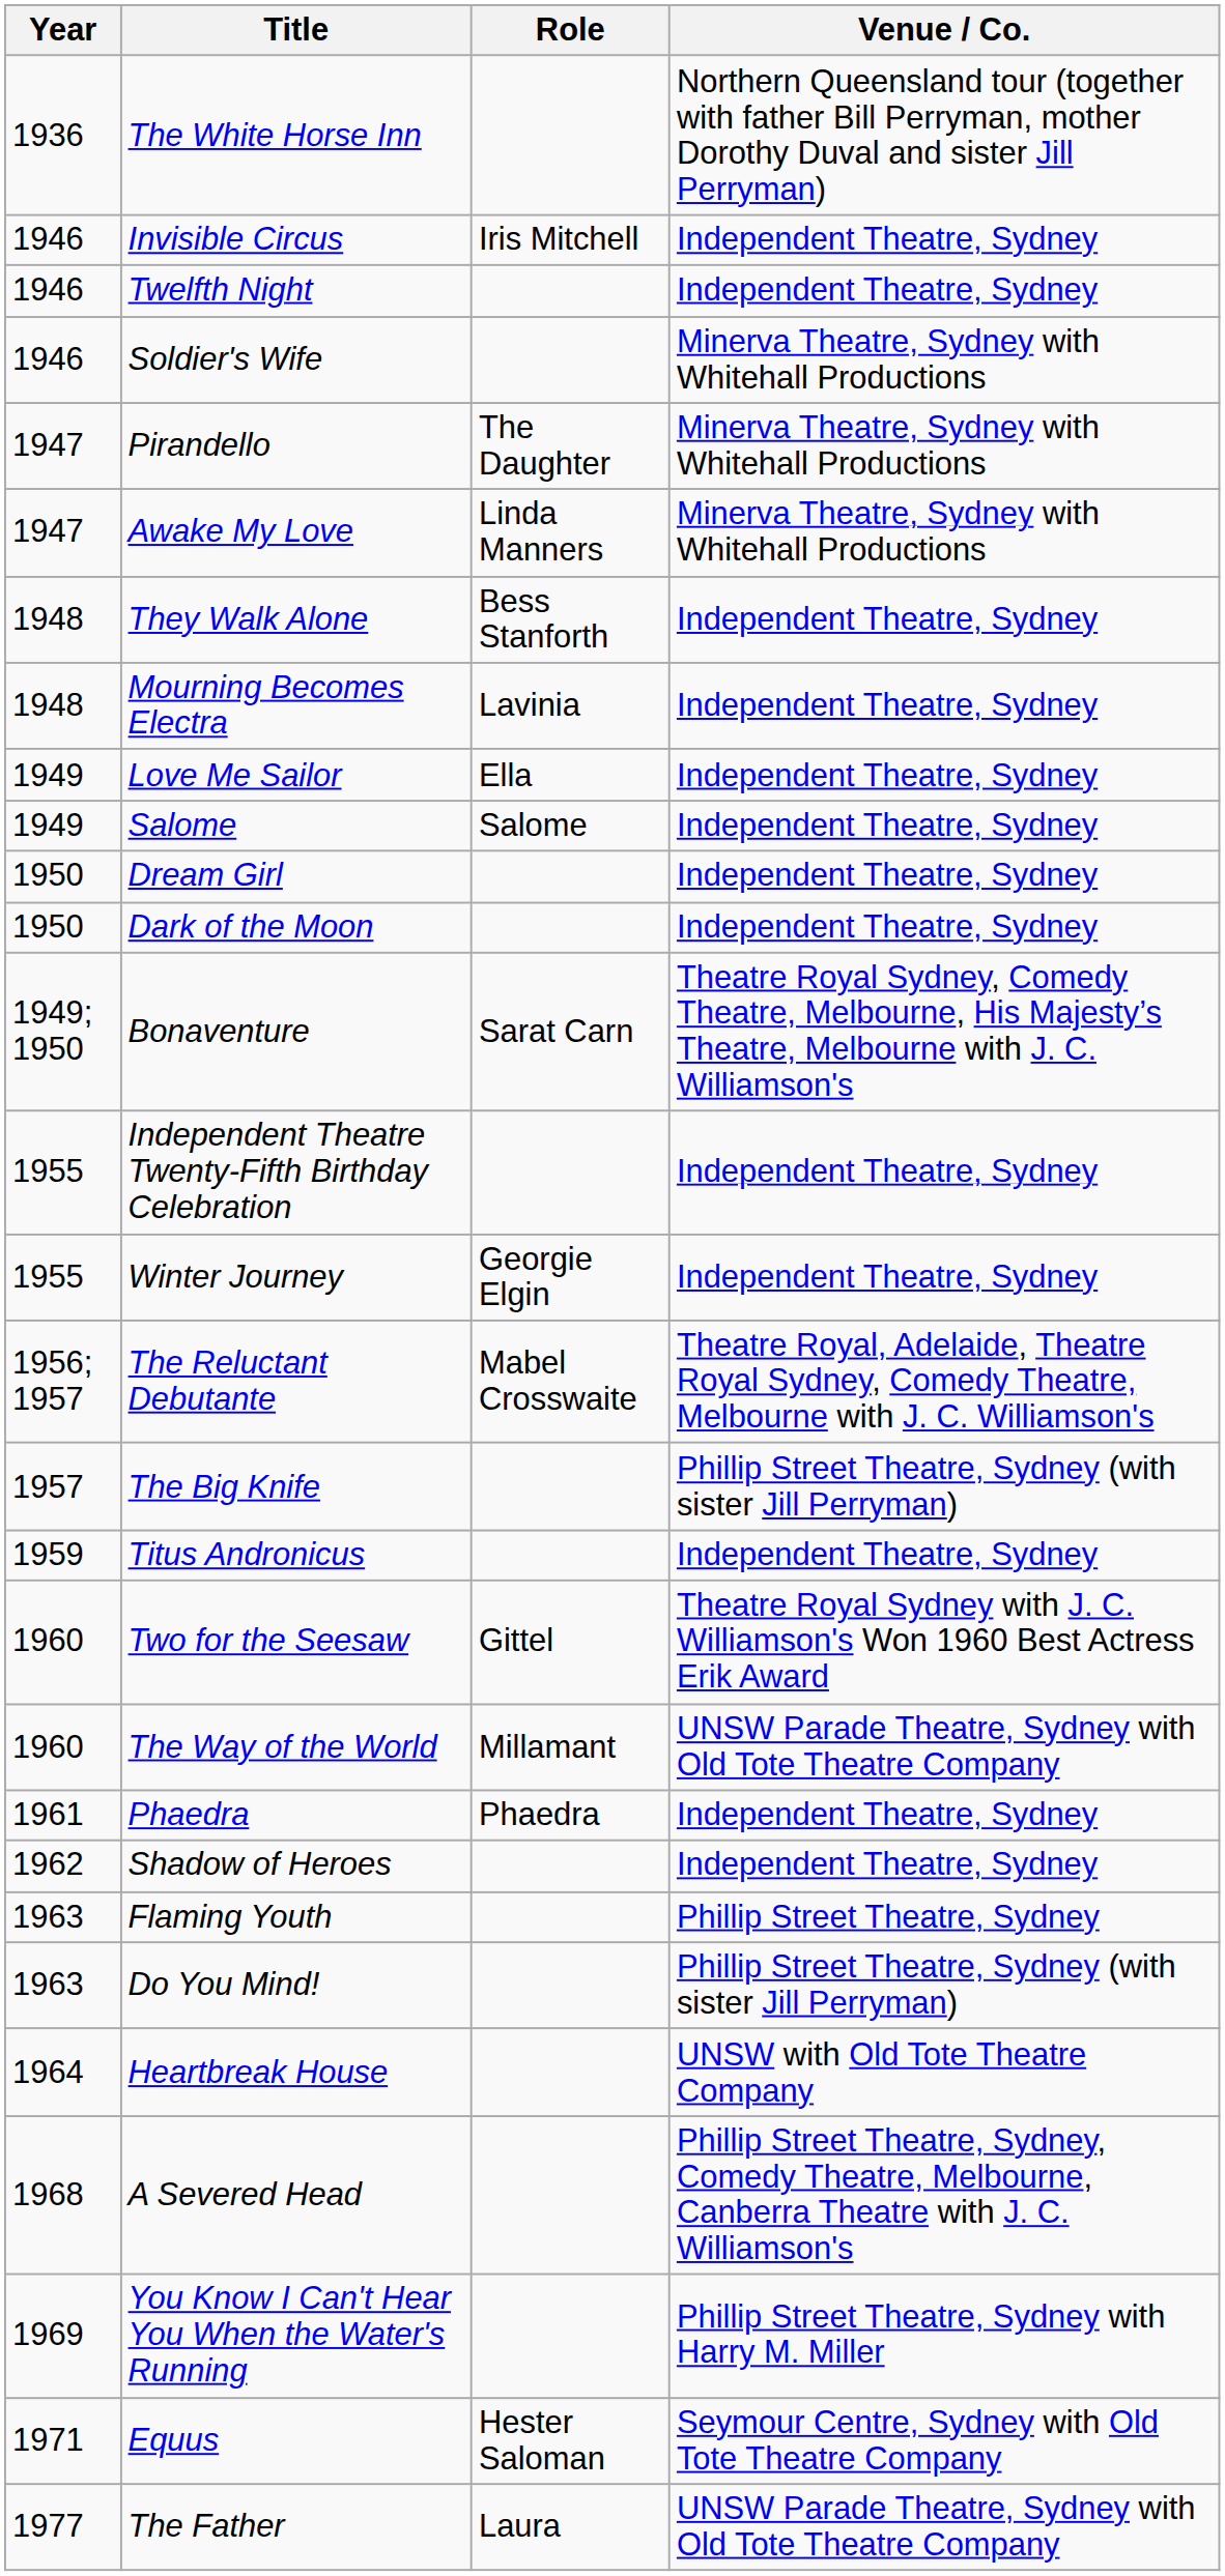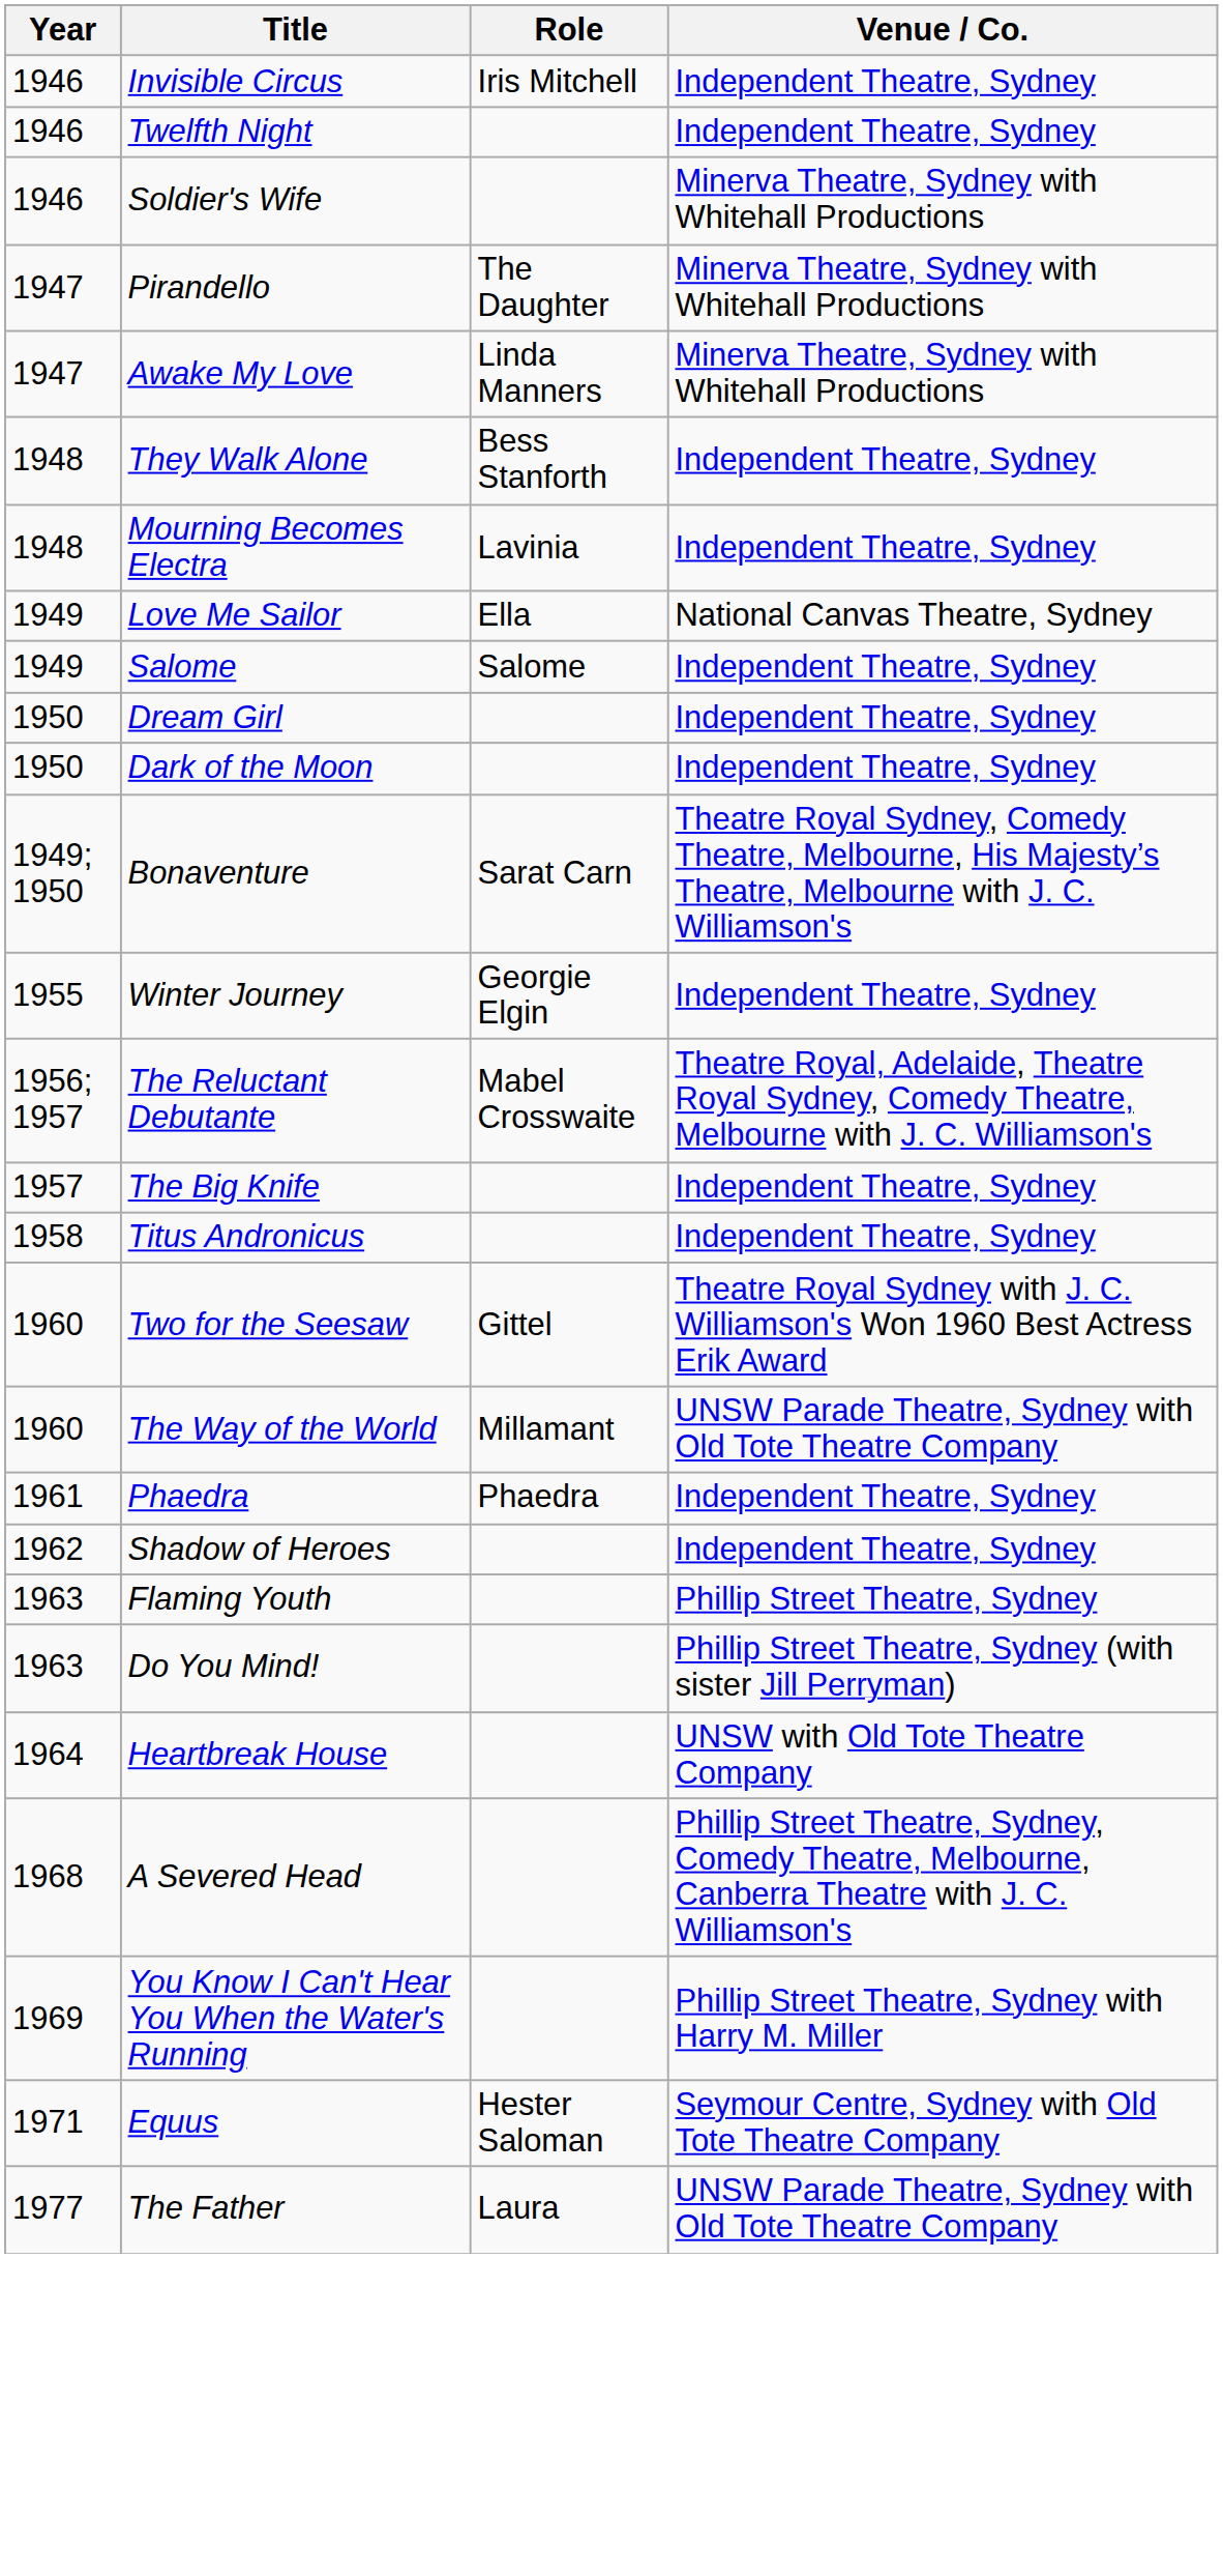- row: 1936 | The White Horse Inn | Northern Queensland tour (together with father Bill Perryman, mother Dorothy Duval and sister Jill Perryman)
Love Me Sailor | Venue / Co.: Independent Theatre, Sydney -> National Canvas Theatre, Sydney
- row: 1955 | Independent Theatre Twenty-Fifth Birthday Celebration | Independent Theatre, Sydney
The Big Knife | Venue / Co.: Phillip Street Theatre, Sydney (with sister Jill Perryman) -> Independent Theatre, Sydney
Titus Andronicus | Year: 1959 -> 1958
